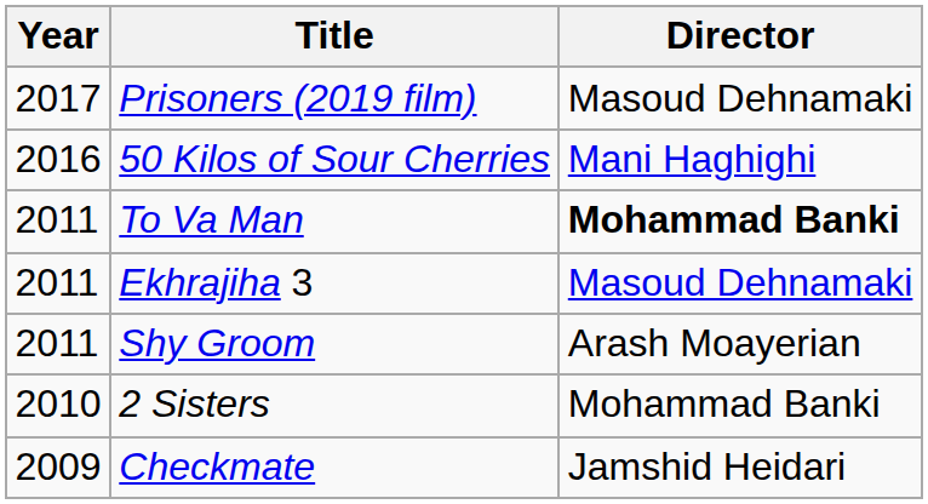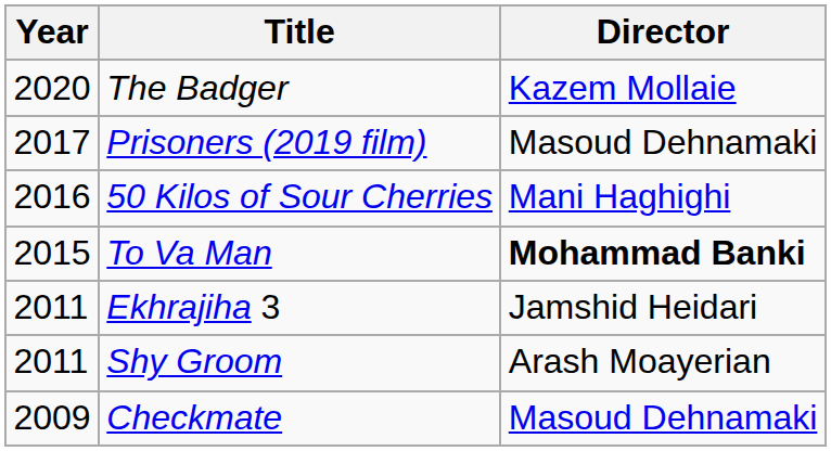+ row: 2020 | The Badger | Kazem Mollaie
To Va Man | Year: 2011 -> 2015
Ekhrajiha 3 | Director: Masoud Dehnamaki -> Jamshid Heidari
- row: 2010 | 2 Sisters | Mohammad Banki
Checkmate | Director: Jamshid Heidari -> Masoud Dehnamaki
